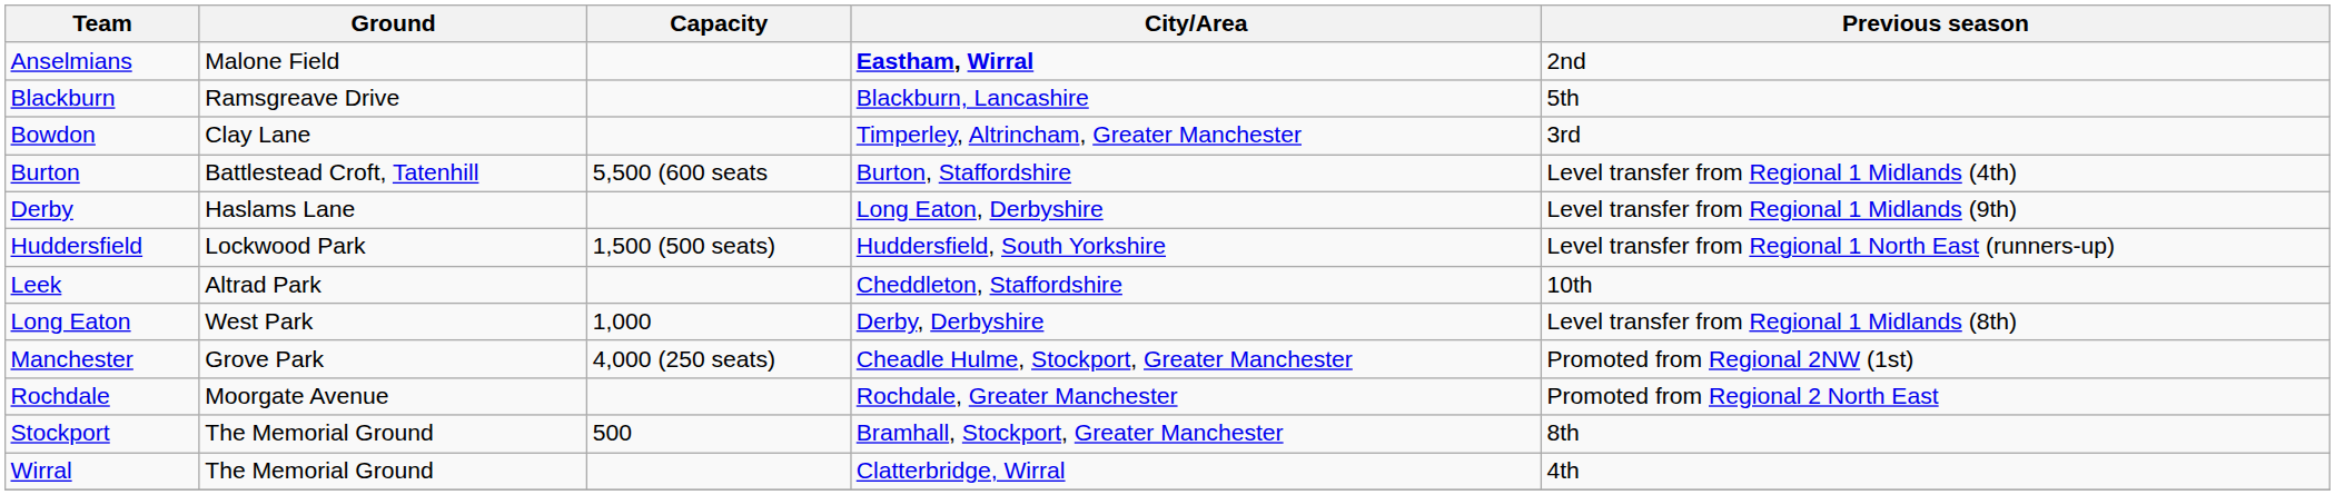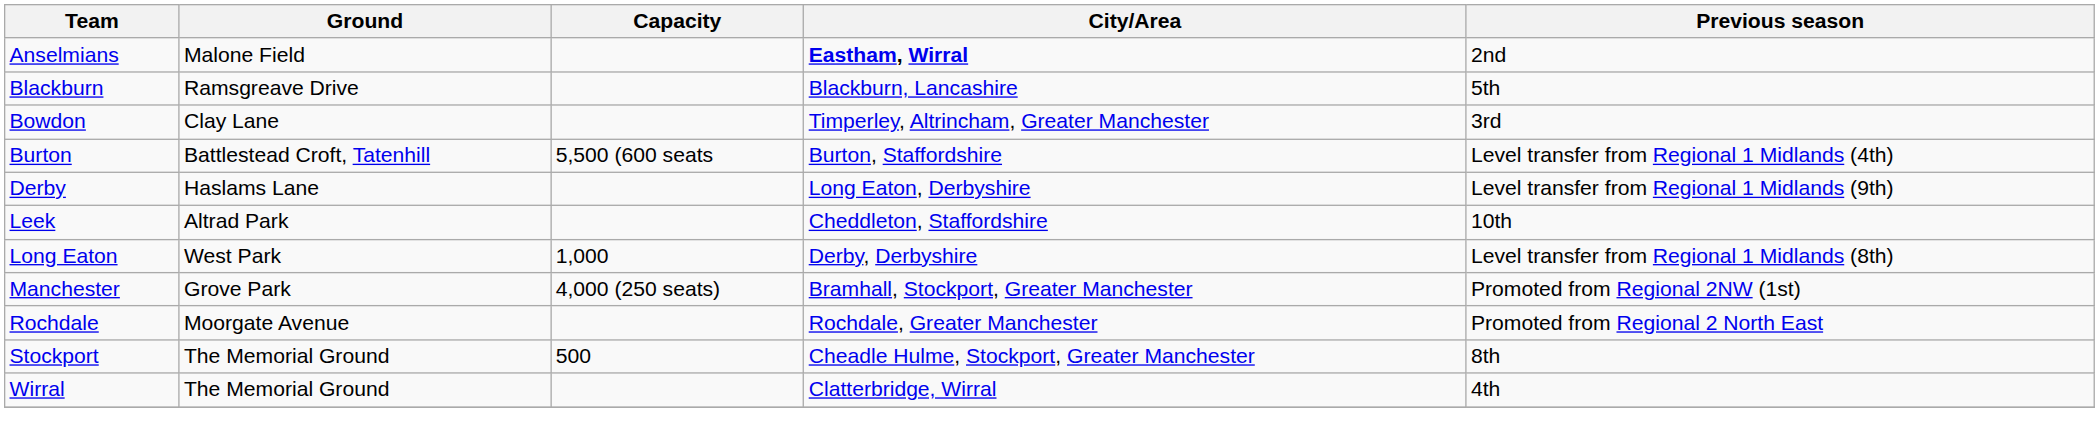- row: Huddersfield | Lockwood Park | 1,500 (500 seats) | Huddersfield, South Yorkshire | Level transfer from Regional 1 North East (runners-up)
Manchester | City/Area: Cheadle Hulme, Stockport, Greater Manchester -> Bramhall, Stockport, Greater Manchester
Stockport | City/Area: Bramhall, Stockport, Greater Manchester -> Cheadle Hulme, Stockport, Greater Manchester
